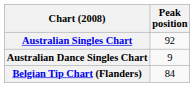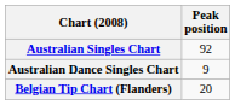Belgian Tip Chart (Flanders) | Peak position: 84 -> 20
